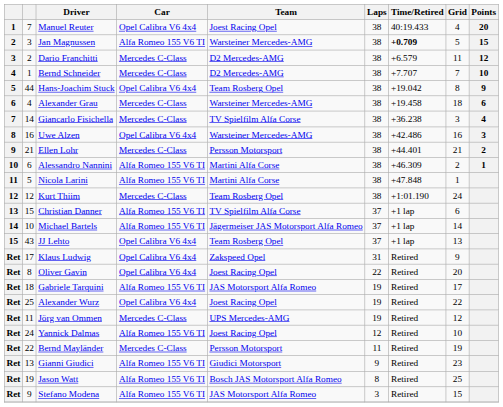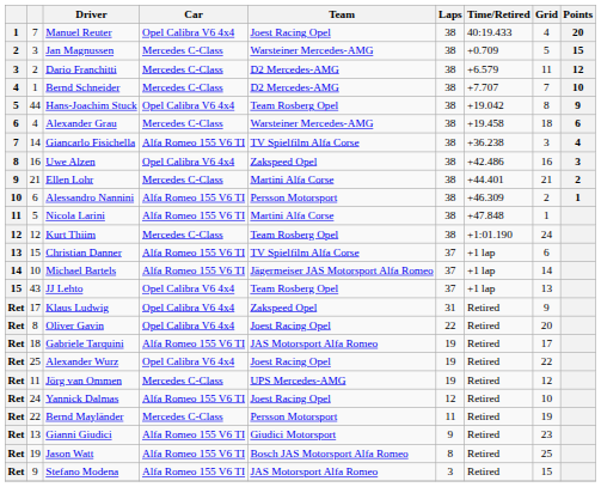Jan Magnussen | Car: Alfa Romeo 155 V6 TI -> Mercedes C-Class
Jan Magnussen | Time/Retired: bold -> normal
Giancarlo Fisichella | Car: Mercedes C-Class -> Alfa Romeo 155 V6 TI
Uwe Alzen | Team: Warsteiner Mercedes-AMG -> Zakspeed Opel
Ellen Lohr | Team: Persson Motorsport -> Martini Alfa Corse
Alessandro Nannini | Team: Martini Alfa Corse -> Persson Motorsport
